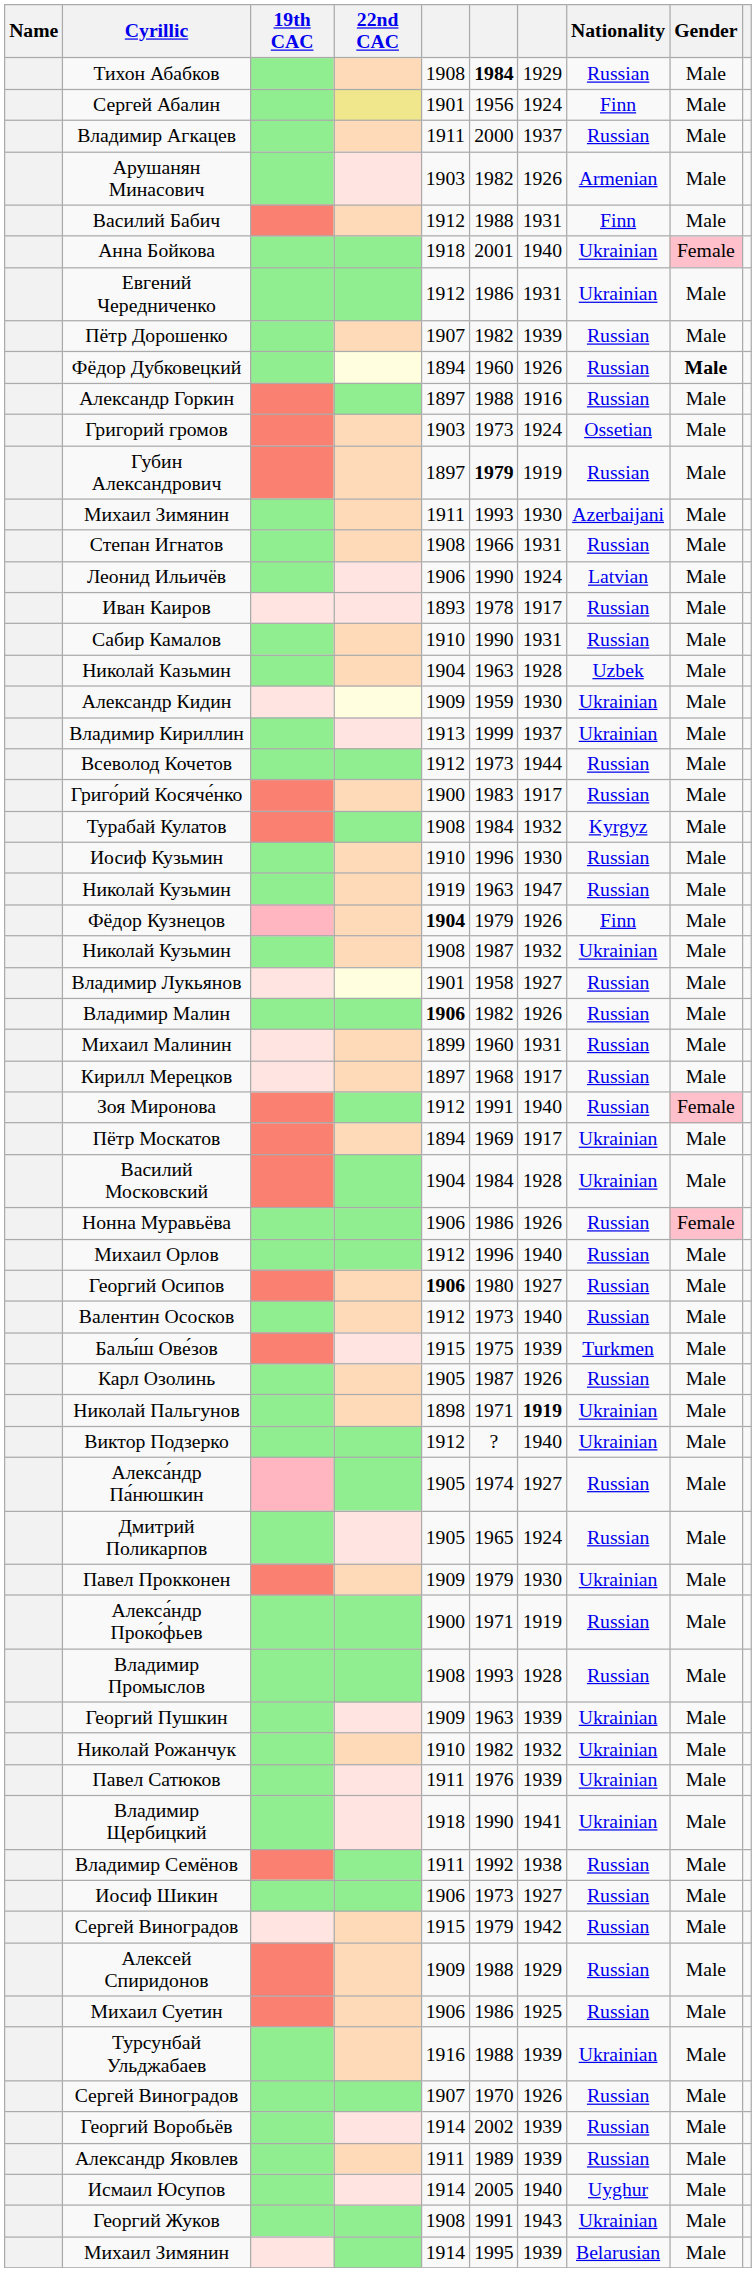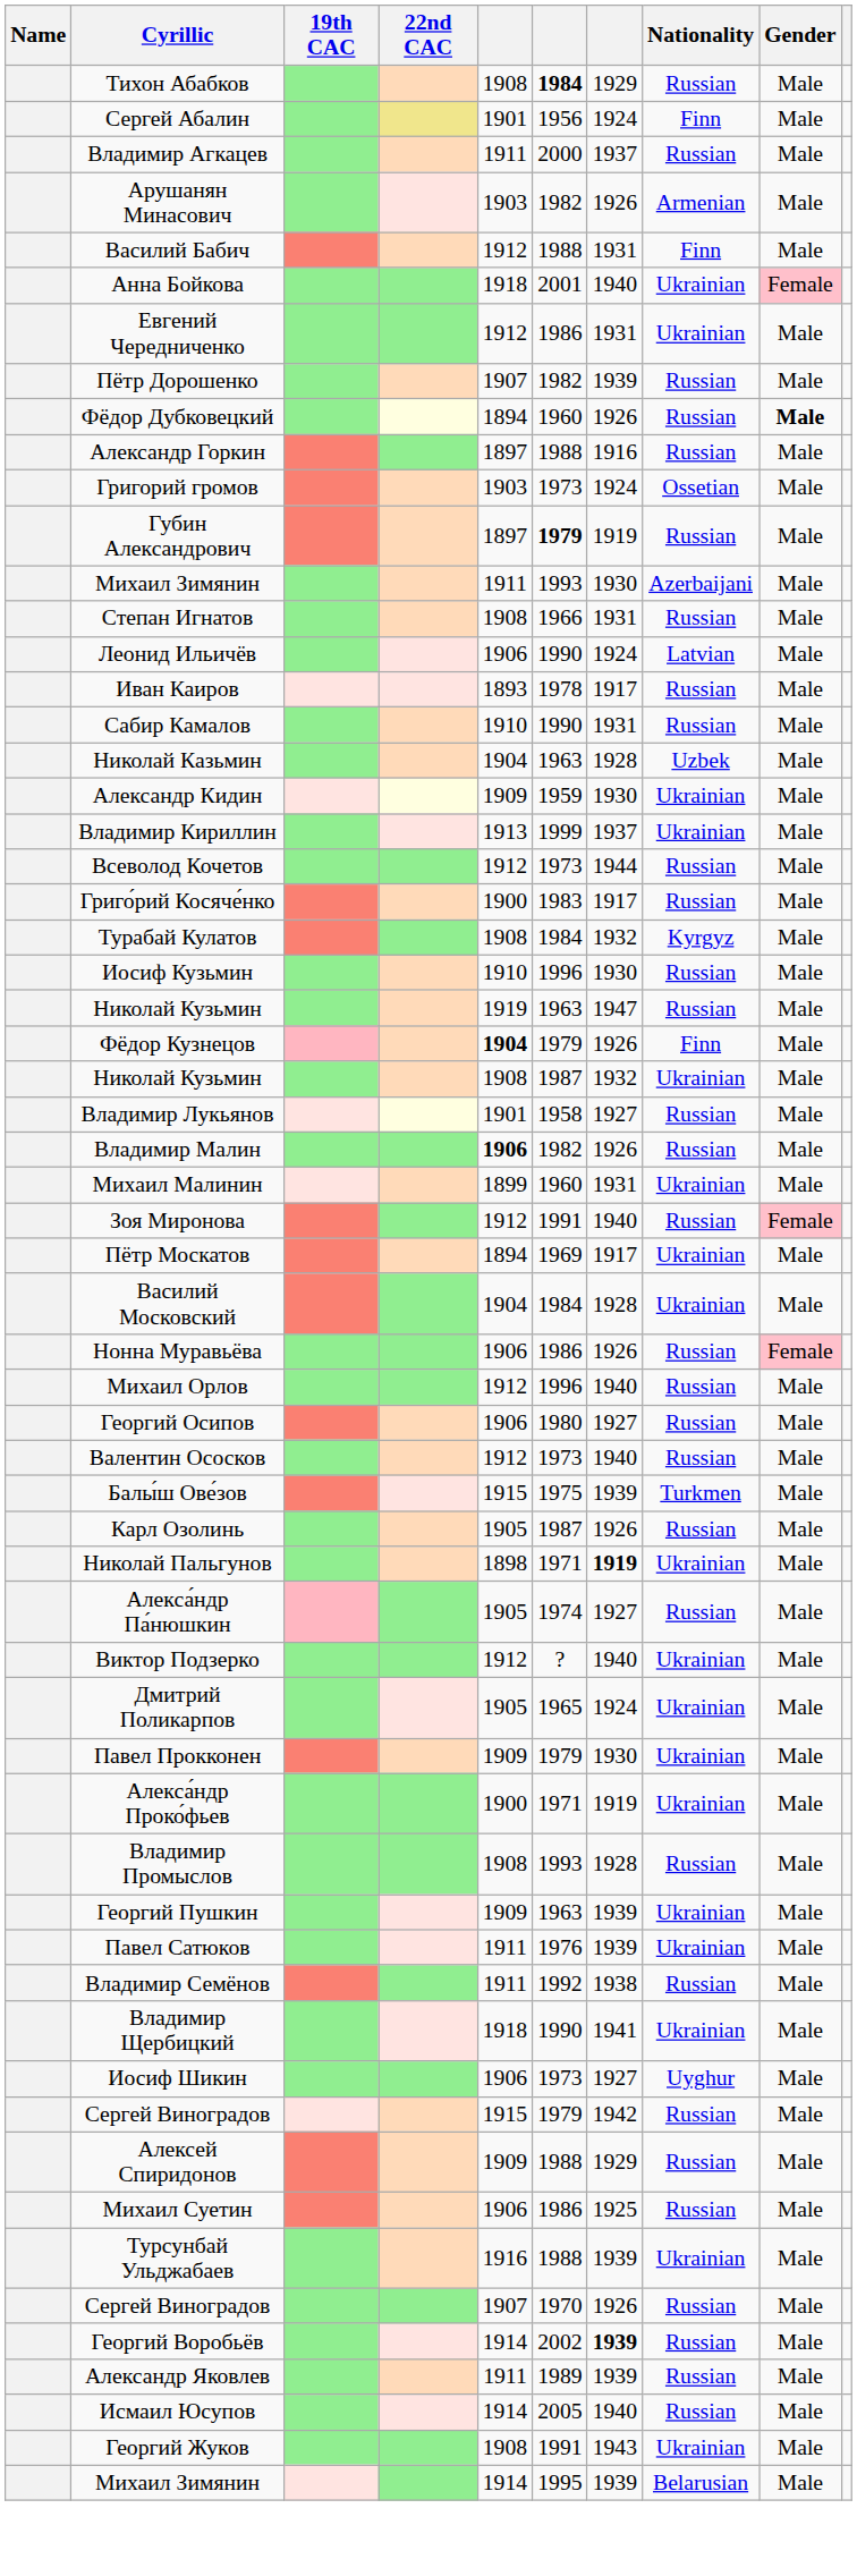Михаил Малинин | Nationality: Russian -> Ukrainian
- row: Кирилл Мерецков | 1897 | 1968 | 1917 | Russian | Male
Георгий Осипов | column 5: bold -> normal
rows swapped: Алекса́ндр Па́нюшкин <-> Виктор Подзерко
Дмитрий Поликарпов | Nationality: Russian -> Ukrainian
Алекса́ндр Проко́фьев | Nationality: Russian -> Ukrainian
- row: Николай Рожанчук | 1910 | 1982 | 1932 | Ukrainian | Male
rows swapped: Владимир Семёнов <-> Владимир Щербицкий
Иосиф Шикин | Nationality: Russian -> Uyghur
Георгий Воробьёв | column 7: normal -> bold
Исмаил Юсупов | Nationality: Uyghur -> Russian
